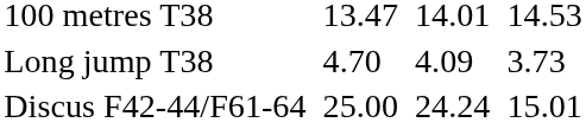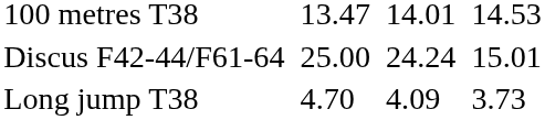rows swapped: Long jump T38 <-> Discus F42-44/F61-64
